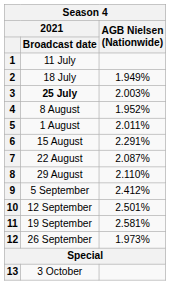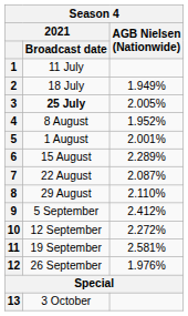3 | AGB Nielsen (Nationwide): 2.003% -> 2.005%
5 | AGB Nielsen (Nationwide): 2.011% -> 2.001%
6 | AGB Nielsen (Nationwide): 2.291% -> 2.289%
10 | AGB Nielsen (Nationwide): 2.501% -> 2.272%
12 | AGB Nielsen (Nationwide): 1.973% -> 1.976%
